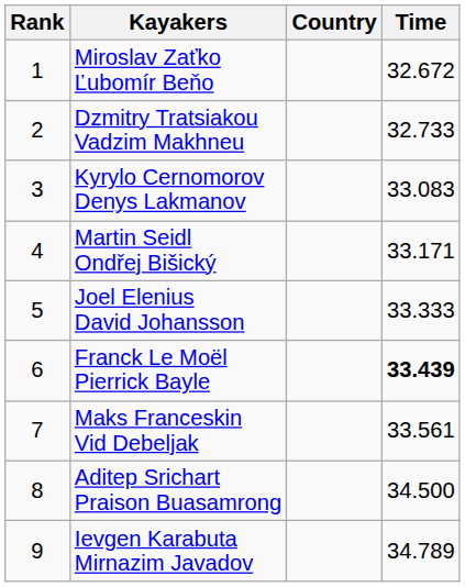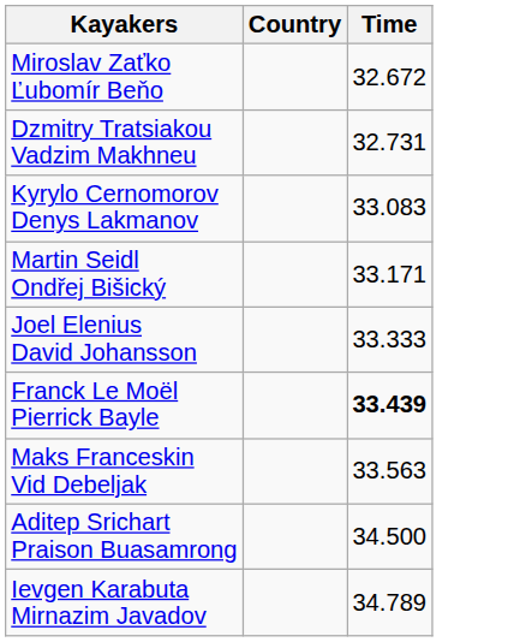- column: Rank | 1 | 2 | 3 | 4 | 5 | 6 | 7 | 8 | 9
Dzmitry Tratsiakou Vadzim Makhneu | Time: 32.733 -> 32.731
Maks Franceskin Vid Debeljak | Time: 33.561 -> 33.563
